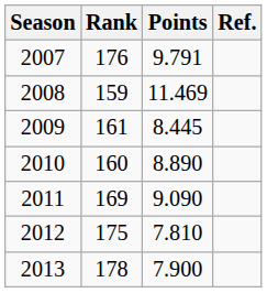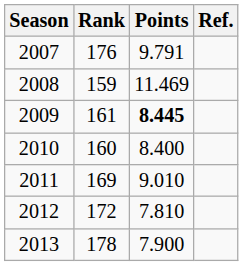2009 | Points: normal -> bold
2010 | Points: 8.890 -> 8.400
2011 | Points: 9.090 -> 9.010
2012 | Rank: 175 -> 172
